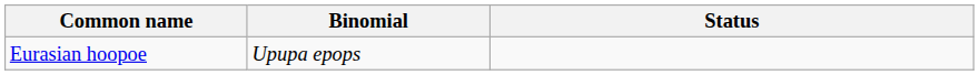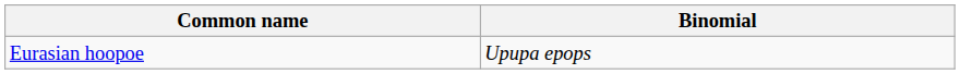- column: Status
